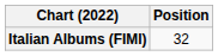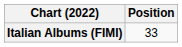Italian Albums (FIMI) | Position: 32 -> 33
